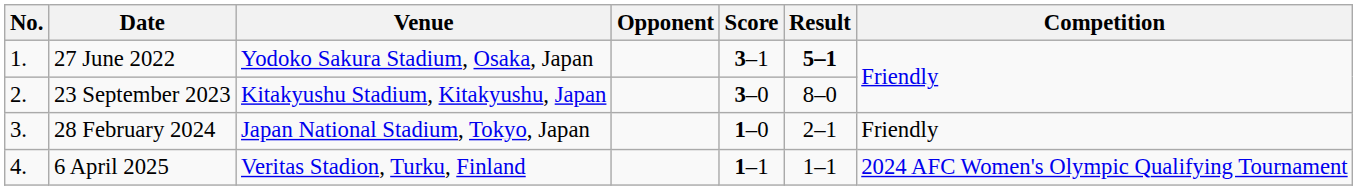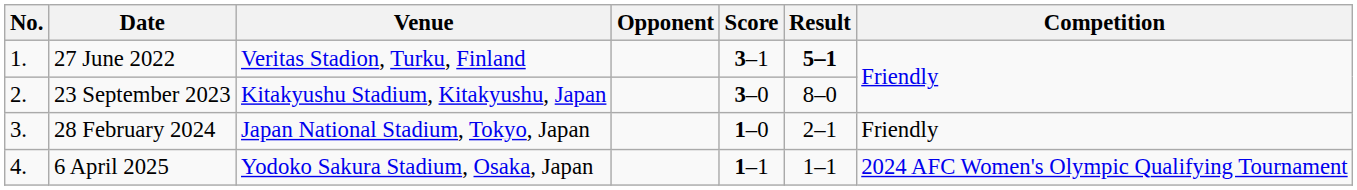27 June 2022 | Venue: Yodoko Sakura Stadium, Osaka, Japan -> Veritas Stadion, Turku, Finland
6 April 2025 | Venue: Veritas Stadion, Turku, Finland -> Yodoko Sakura Stadium, Osaka, Japan
